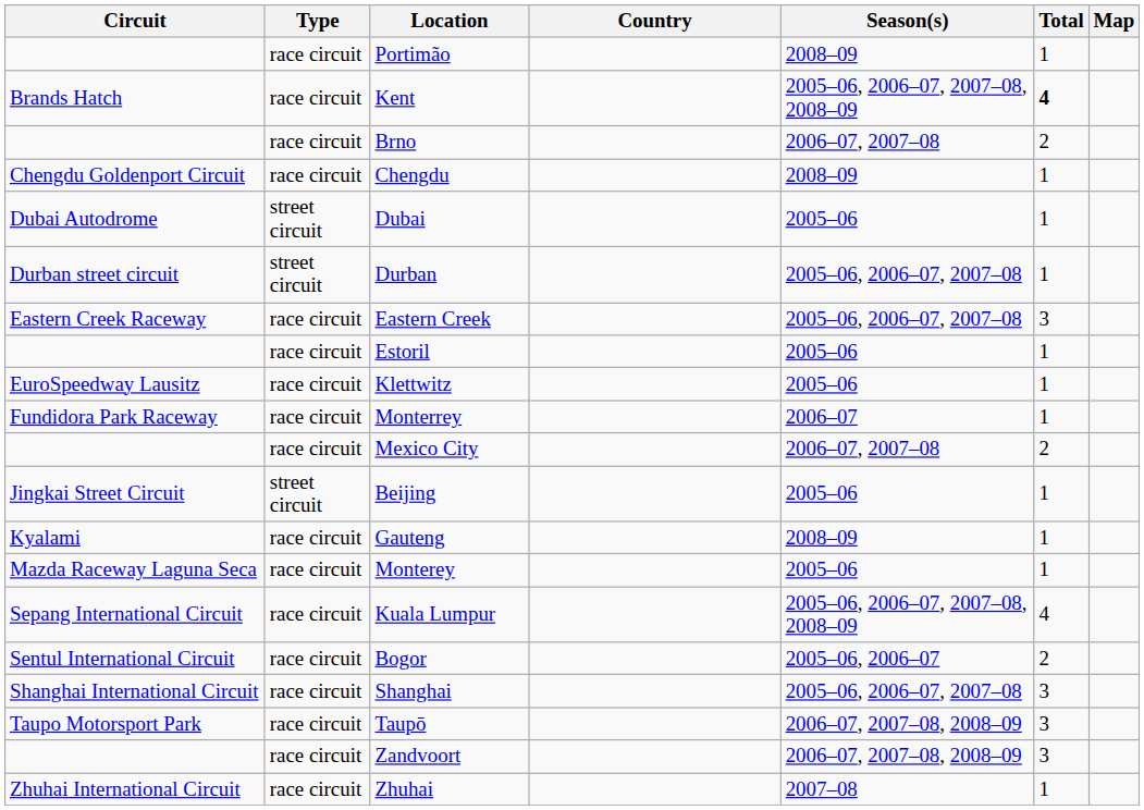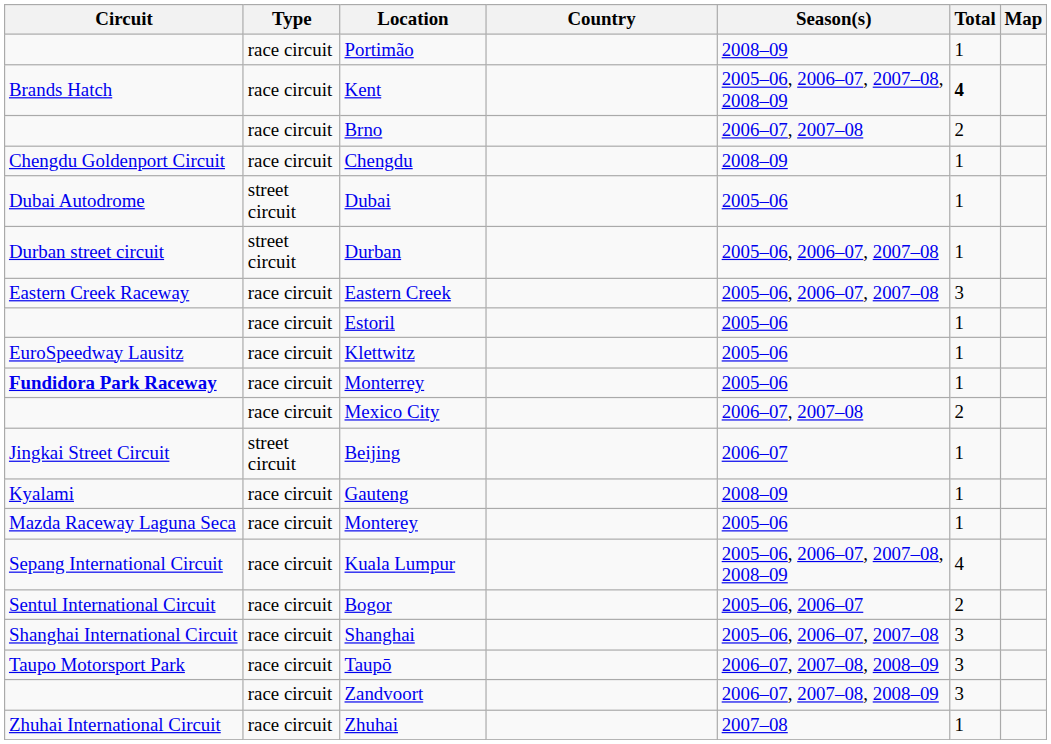Monterrey | Circuit: normal -> bold
Monterrey | Season(s): 2006–07 -> 2005–06
Beijing | Season(s): 2005–06 -> 2006–07
